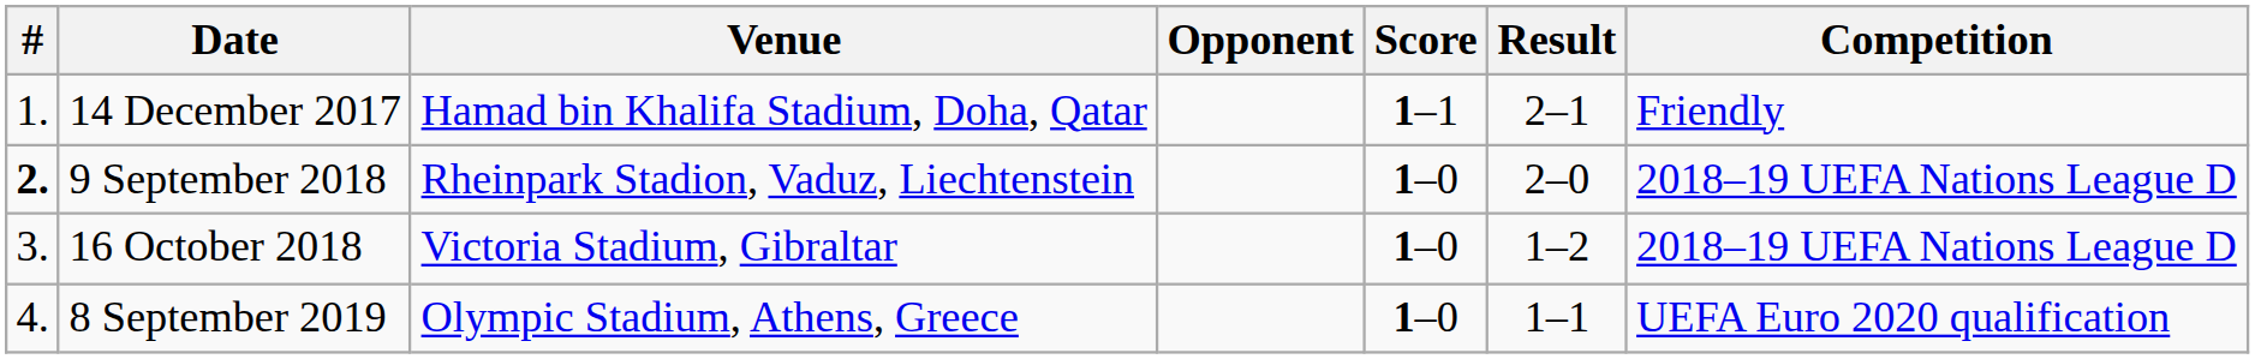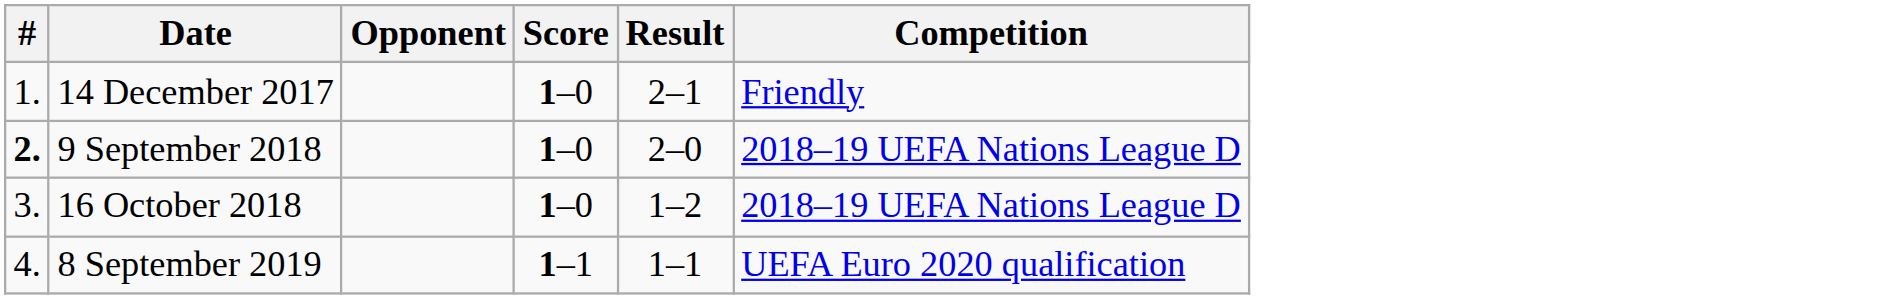- column: Venue | Hamad bin Khalifa Stadium, Doha, Qatar | Rheinpark Stadion, Vaduz, Liechtenstein | Victoria Stadium, Gibraltar | Olympic Stadium, Athens, Greece
14 December 2017 | Score: 1–1 -> 1–0
8 September 2019 | Score: 1–0 -> 1–1
